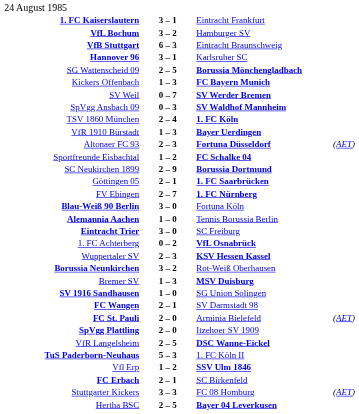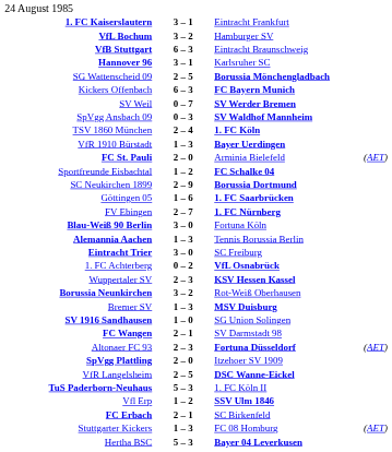Kickers Offenbach | column 2: 1 – 3 -> 6 – 3
rows swapped: Altonaer FC 93 <-> FC St. Pauli
Göttingen 05 | column 2: 2 – 1 -> 1 – 6
Alemannia Aachen | column 2: 1 – 0 -> 1 – 3
Stuttgarter Kickers | column 2: 3 – 3 -> 1 – 3
Hertha BSC | column 2: 2 – 5 -> 5 – 3
